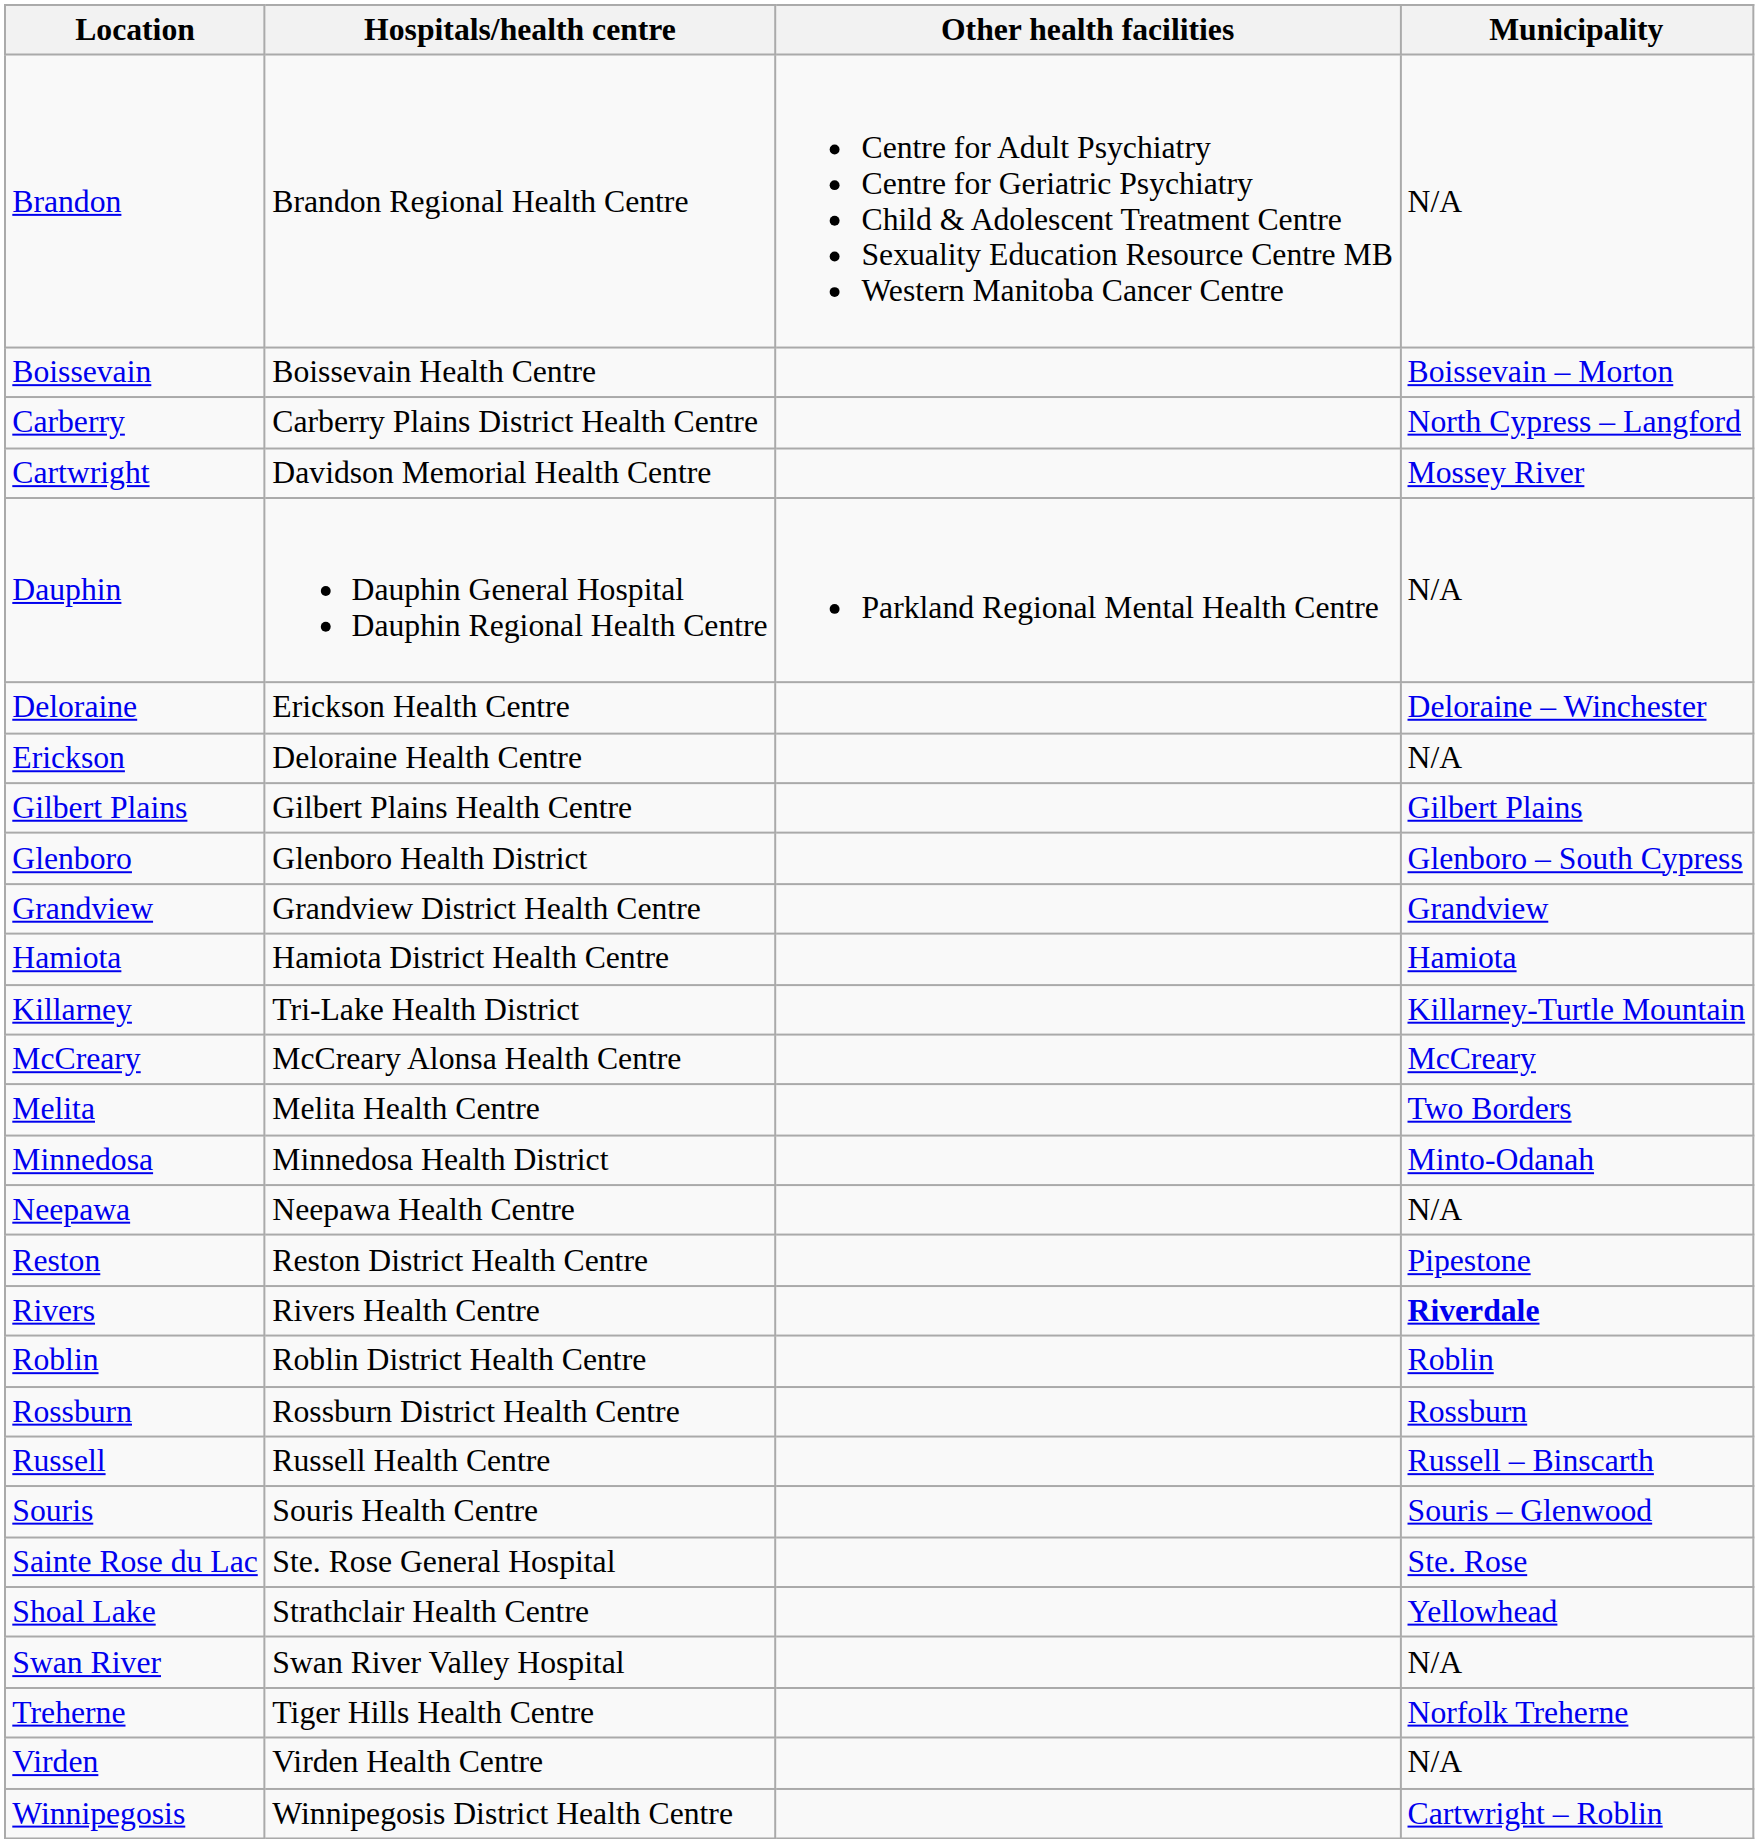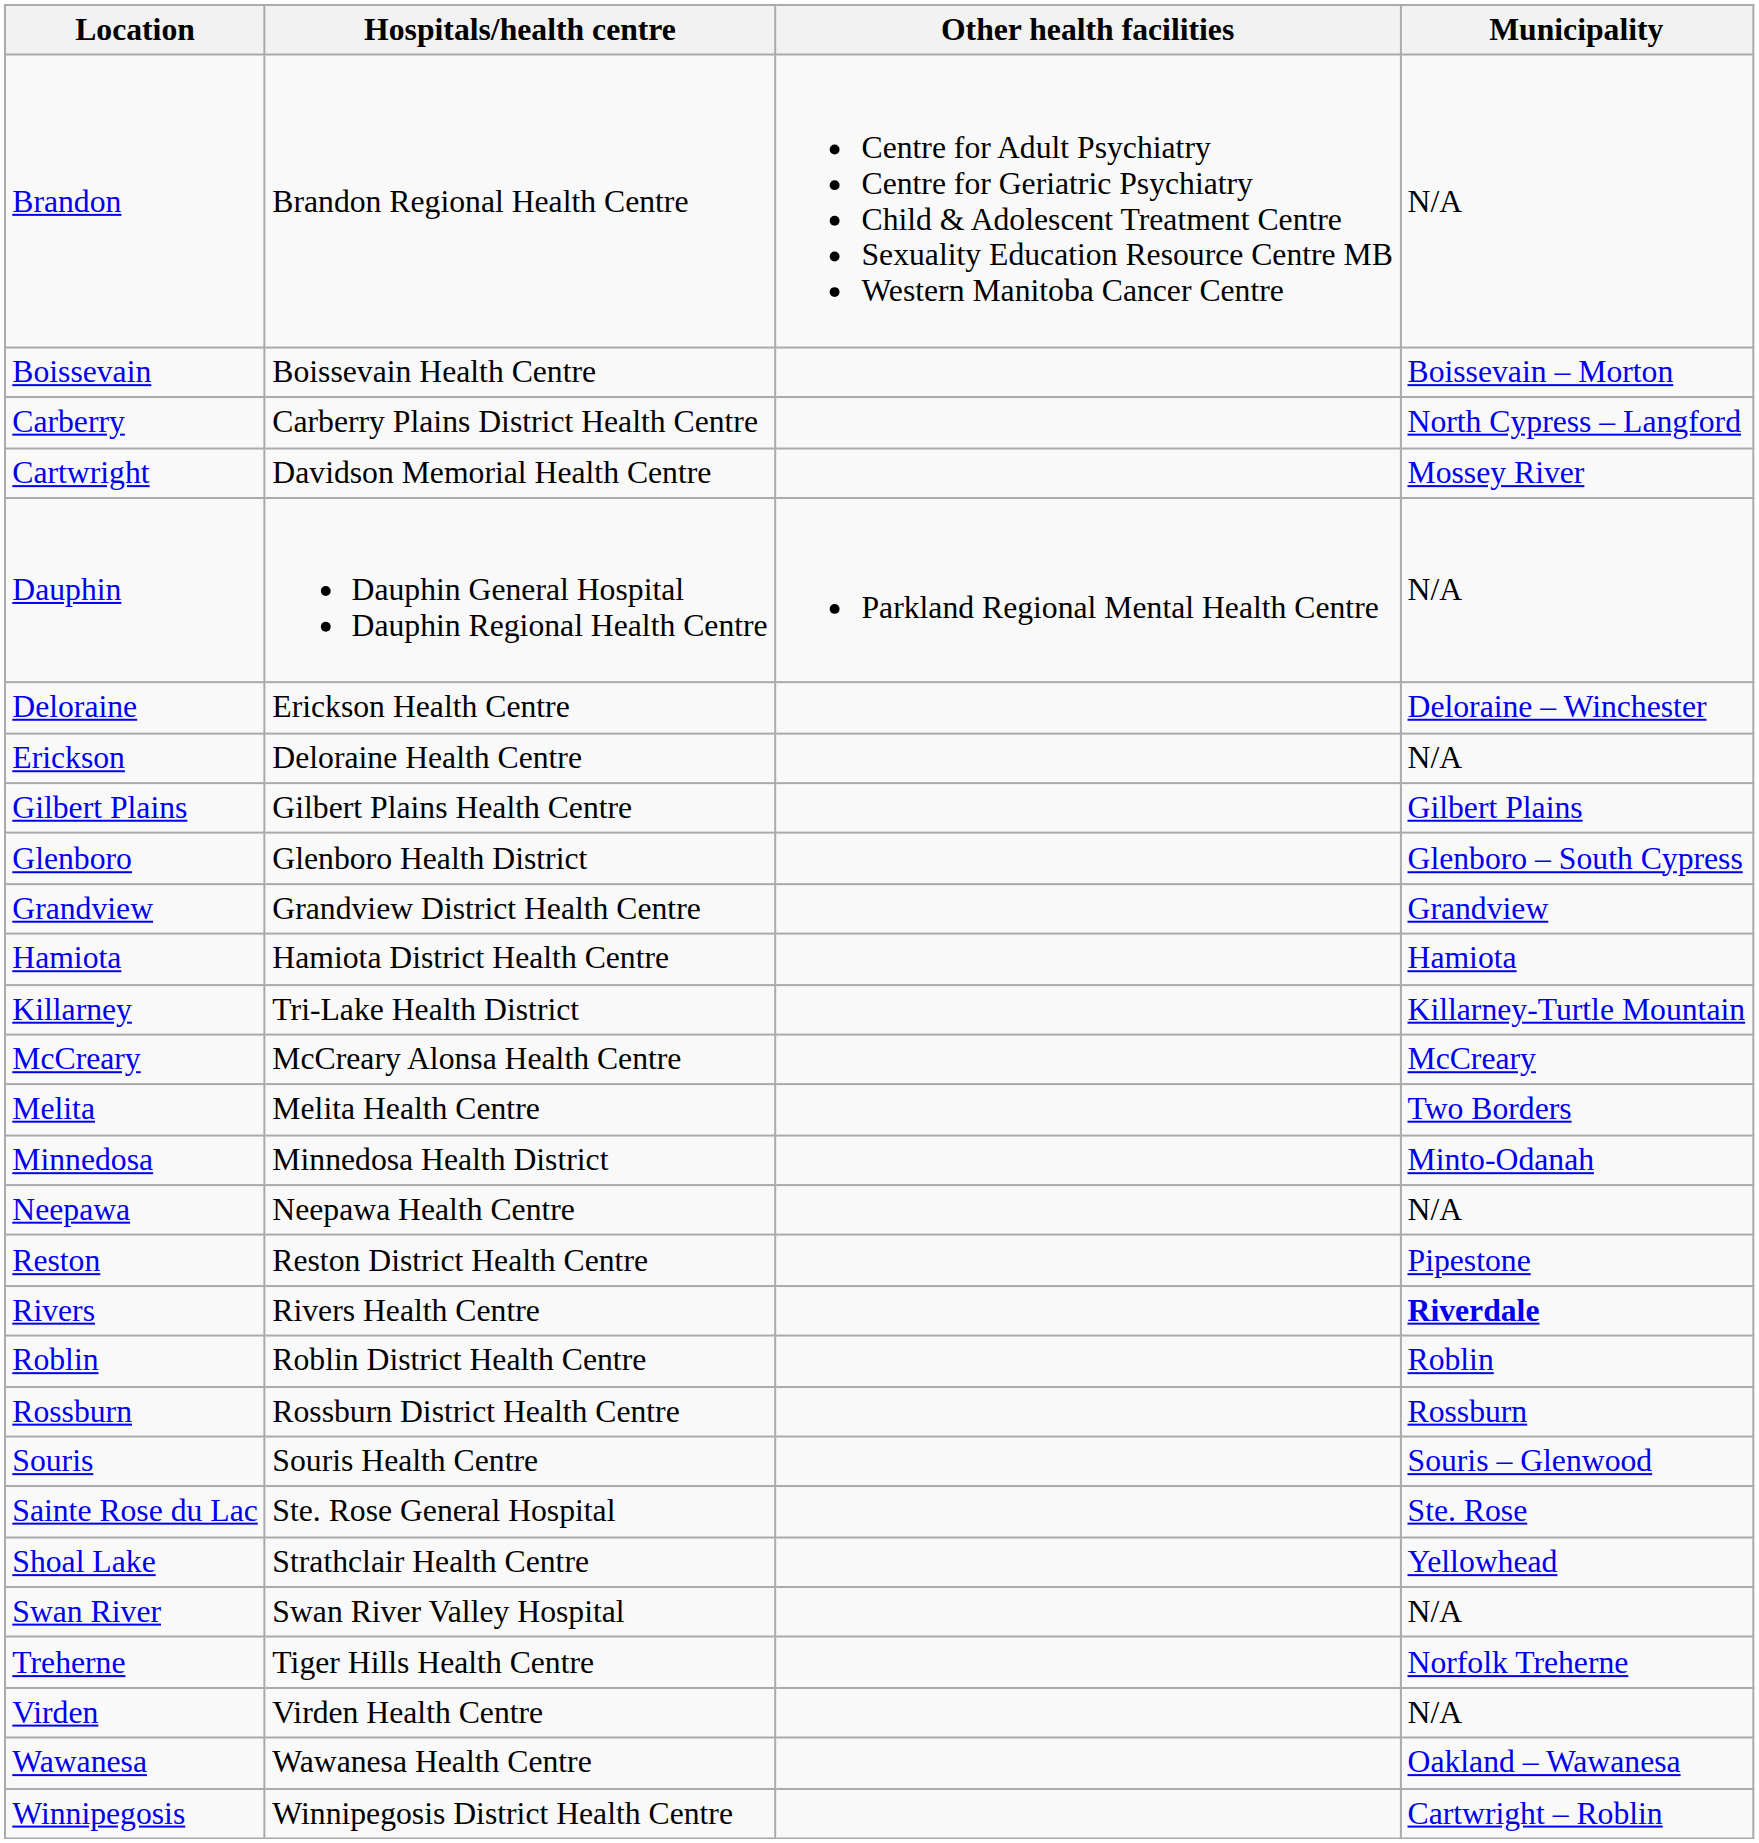- row: Russell | Russell Health Centre | Russell – Binscarth
+ row: Wawanesa | Wawanesa Health Centre | Oakland – Wawanesa
